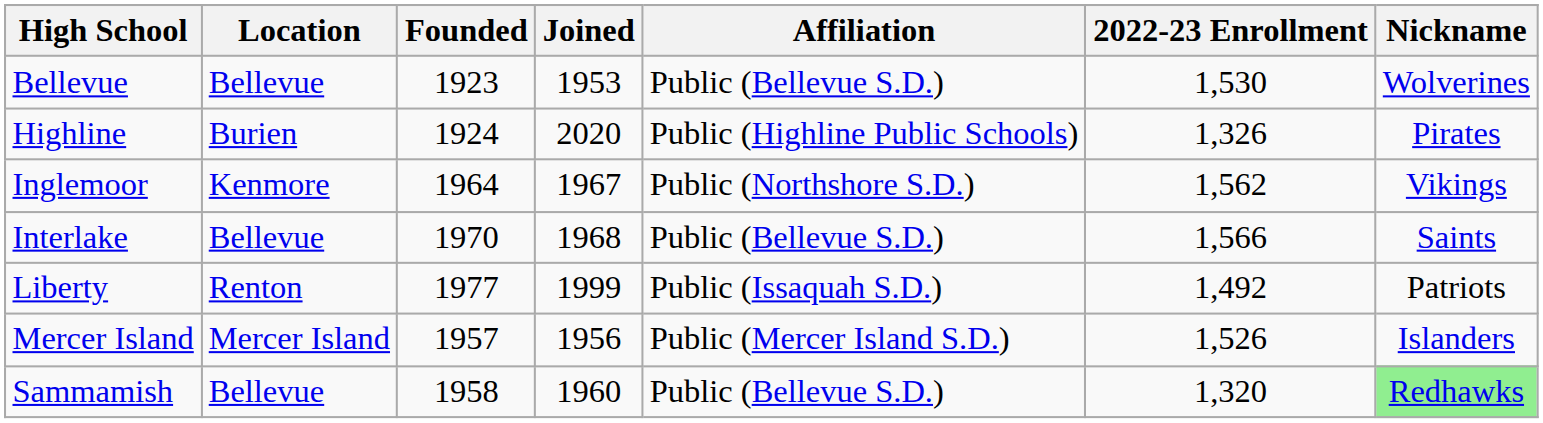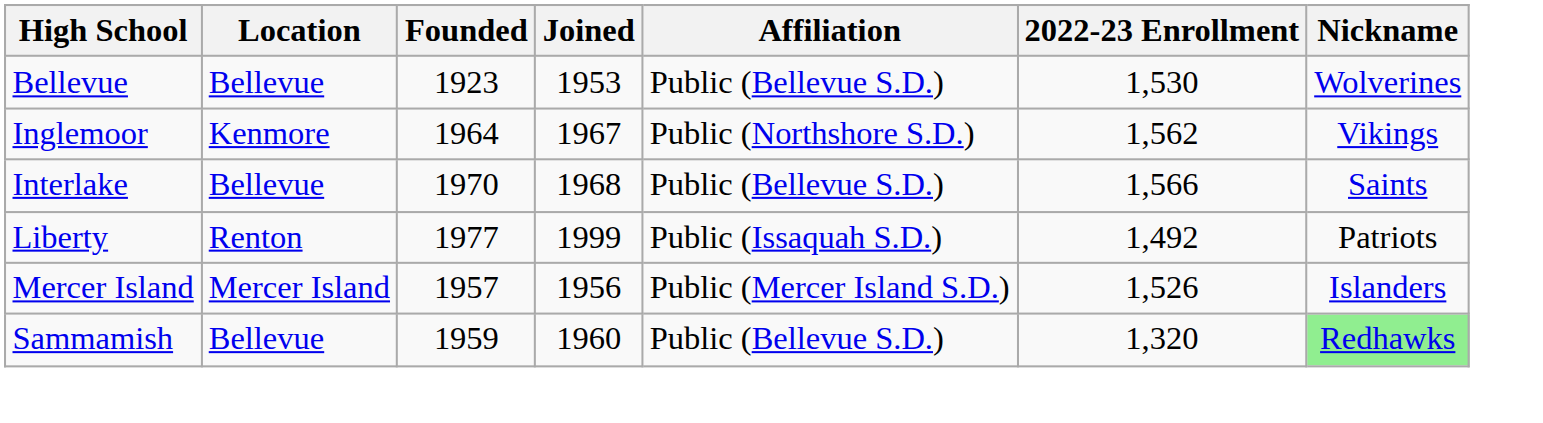- row: Highline | Burien | 1924 | 2020 | Public (Highline Public Schools) | 1,326 | Pirates
Sammamish | Founded: 1958 -> 1959
